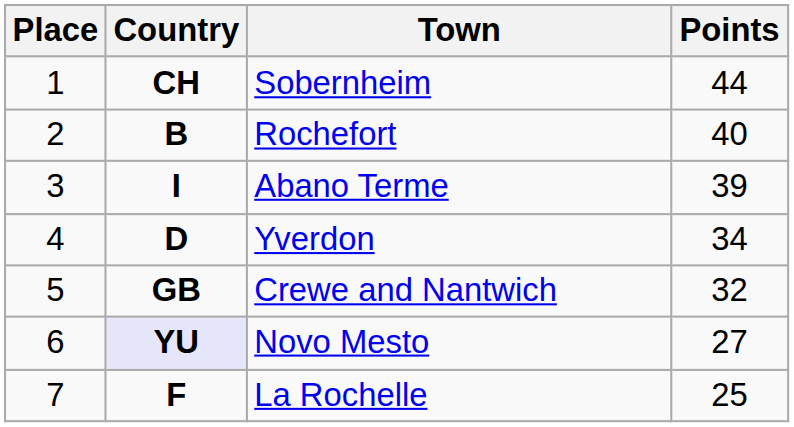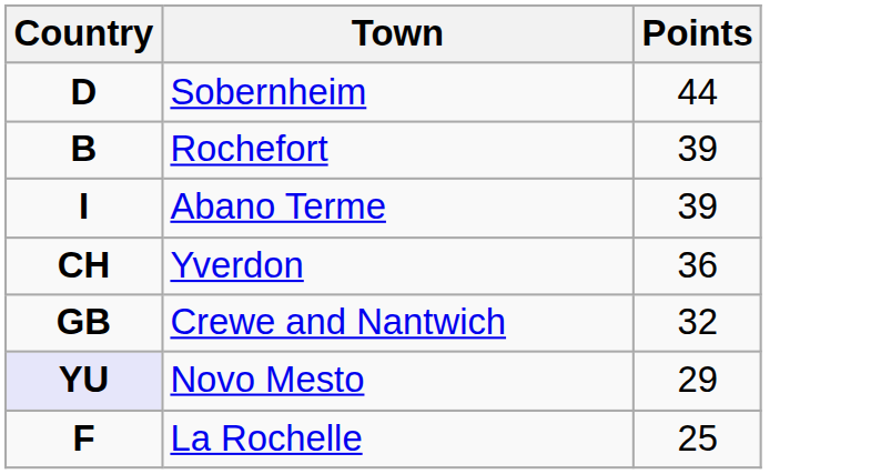- column: Place | 1 | 2 | 3 | 4 | 5 | 6 | 7
Sobernheim | Country: CH -> D
Rochefort | Points: 40 -> 39
Yverdon | Country: D -> CH
Yverdon | Points: 34 -> 36
Novo Mesto | Points: 27 -> 29
